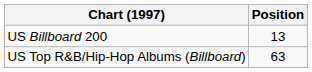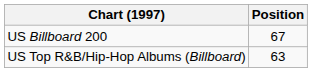US Billboard 200 | Position: 13 -> 67
